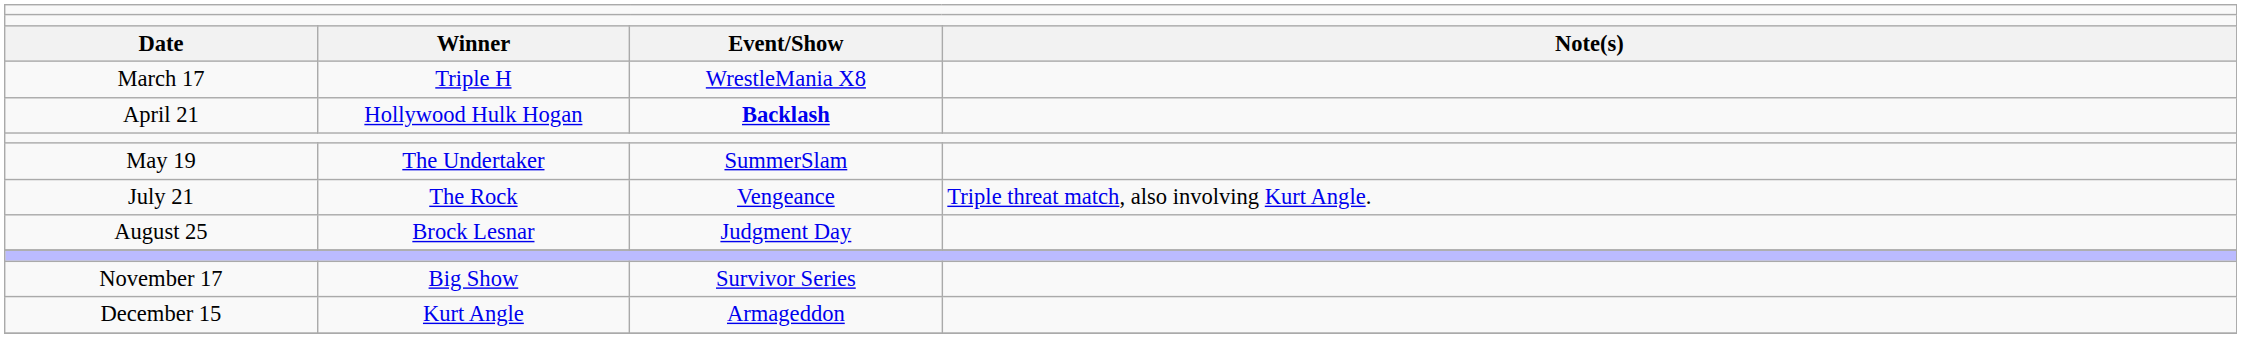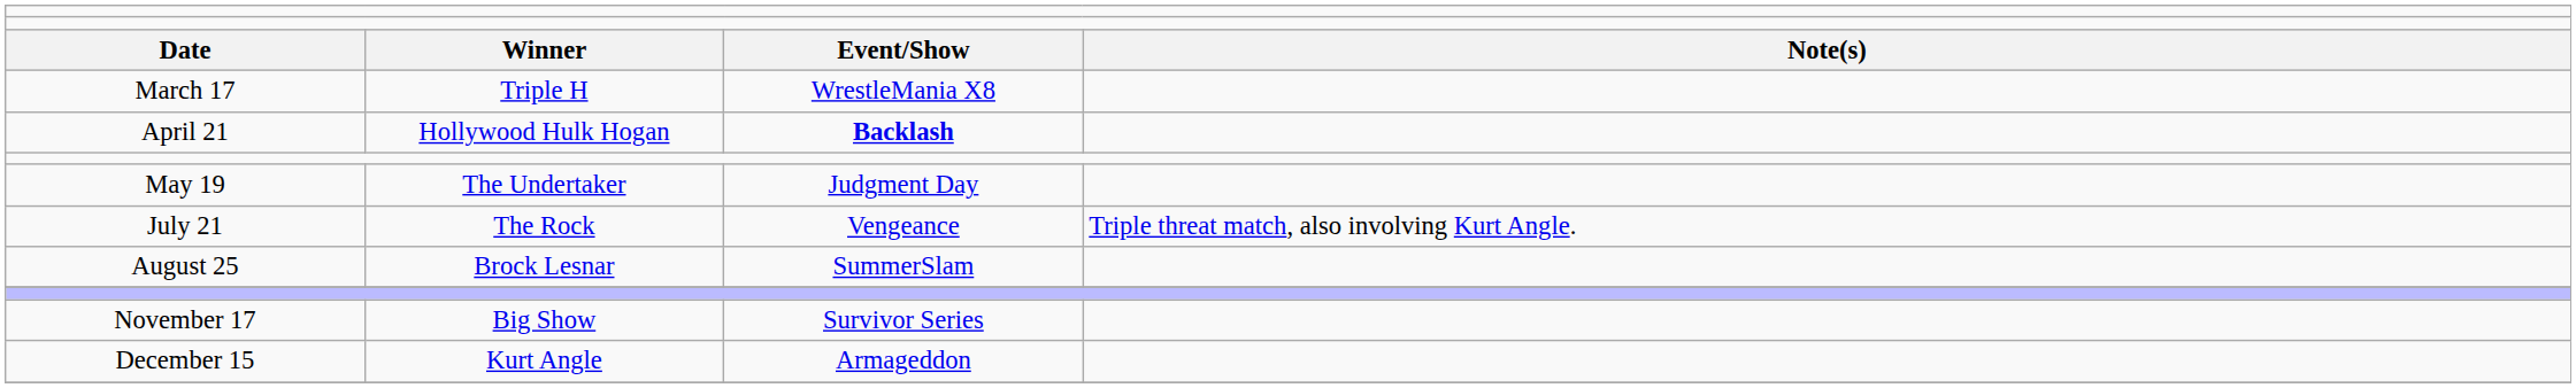May 19 | column 3: SummerSlam -> Judgment Day
August 25 | column 3: Judgment Day -> SummerSlam
